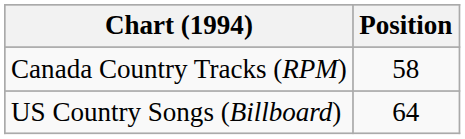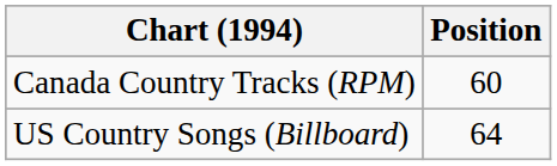Canada Country Tracks (RPM) | Position: 58 -> 60
